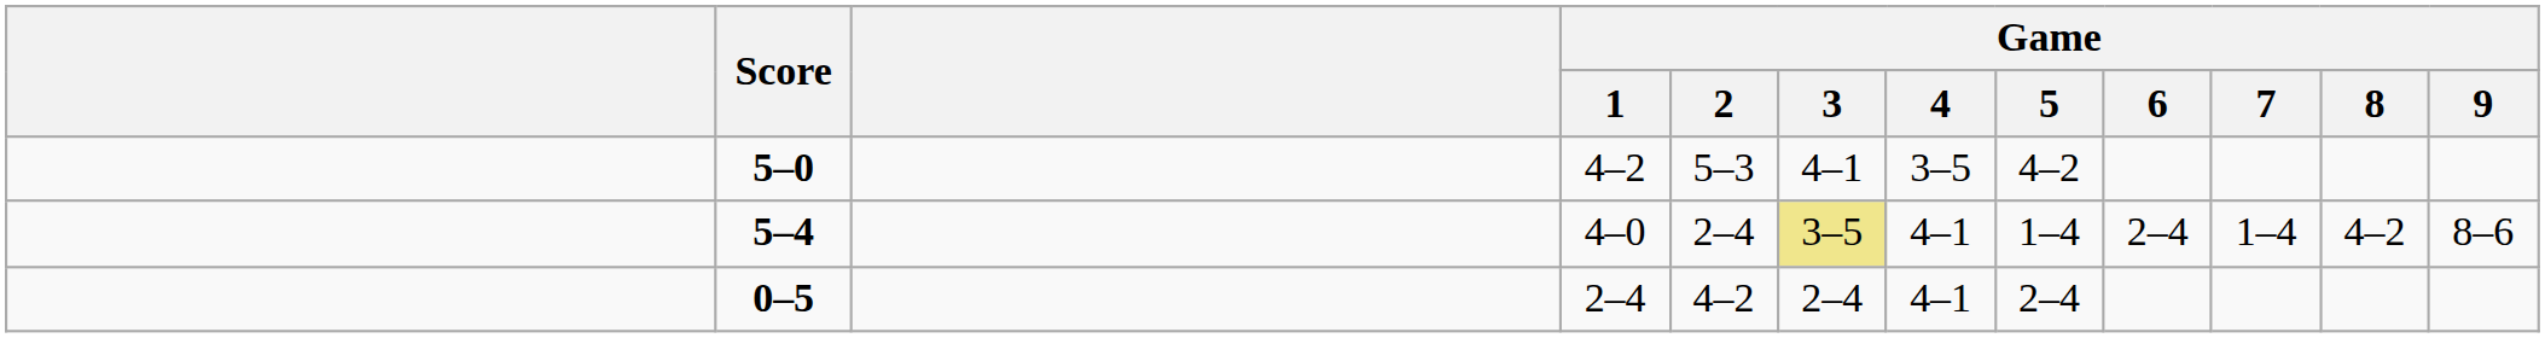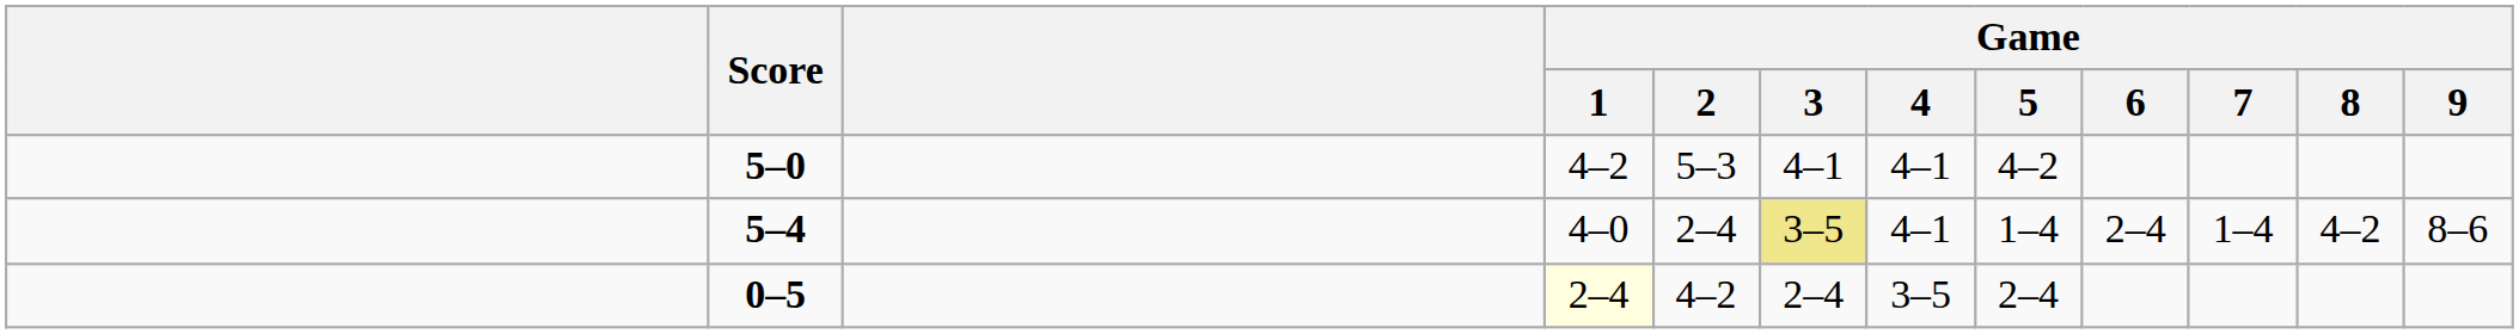5–0 | Game / 4: 3–5 -> 4–1
0–5 | Game / 1: no background -> lightyellow background
0–5 | Game / 4: 4–1 -> 3–5
